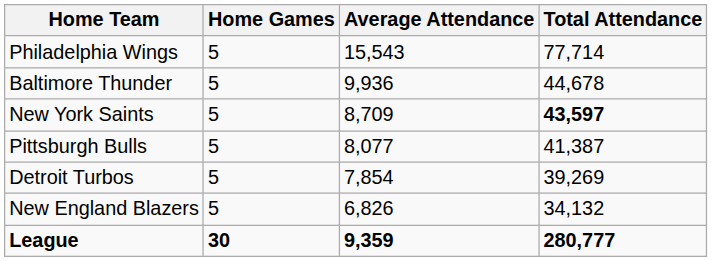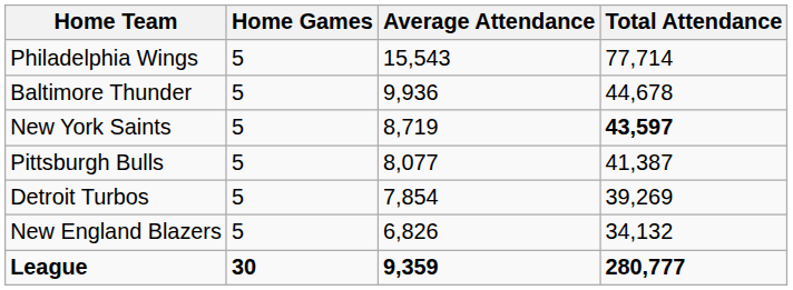New York Saints | Average Attendance: 8,709 -> 8,719
